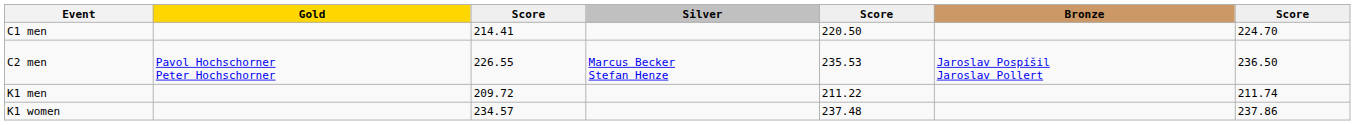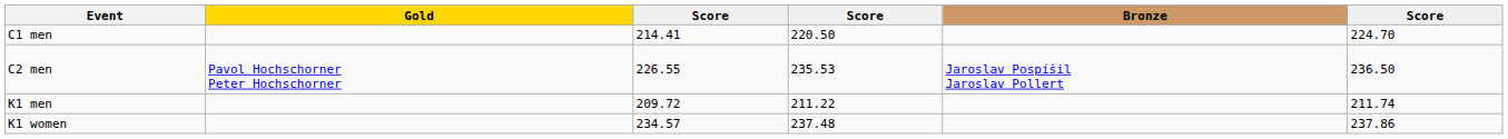- column: Silver | Marcus Becker Stefan Henze
